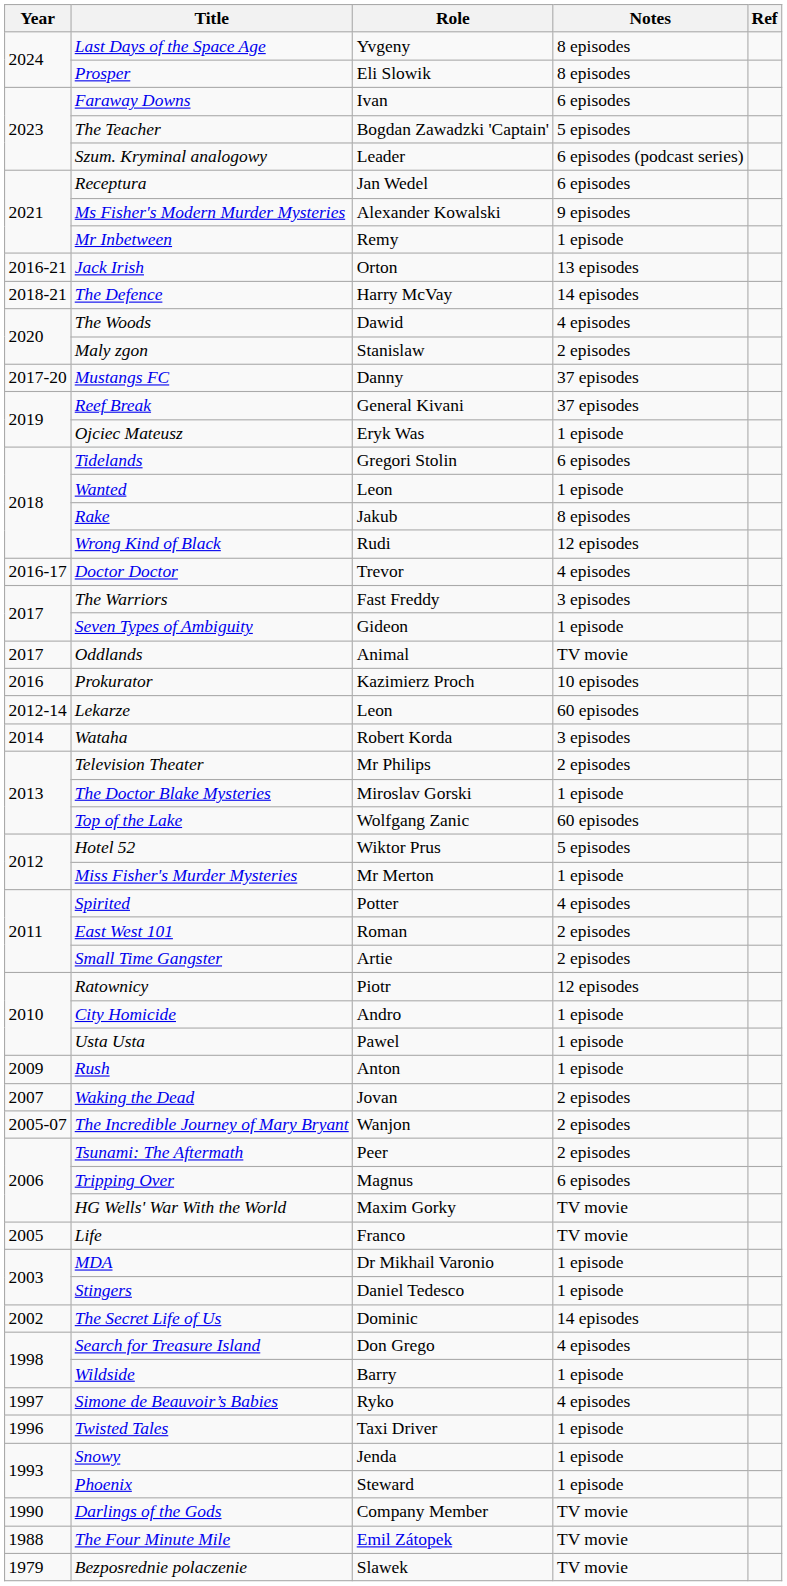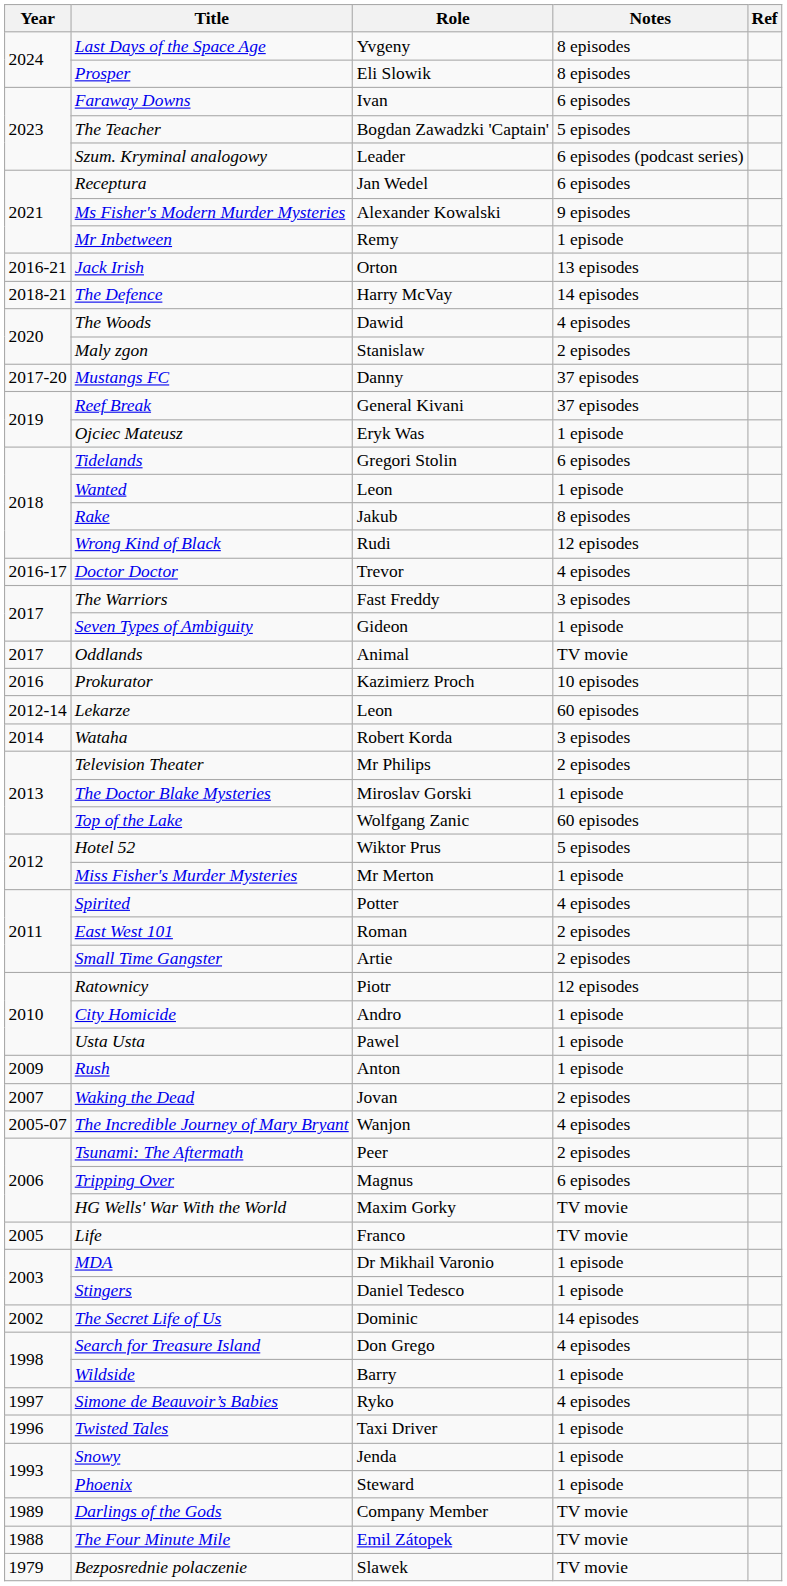The Incredible Journey of Mary Bryant | Notes: 2 episodes -> 4 episodes
Darlings of the Gods | Year: 1990 -> 1989
